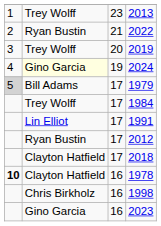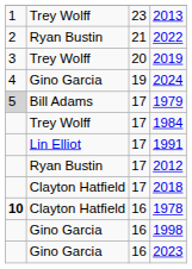2024 | column 2: lightyellow background -> no background
1998 | column 2: Chris Birkholz -> Gino Garcia
